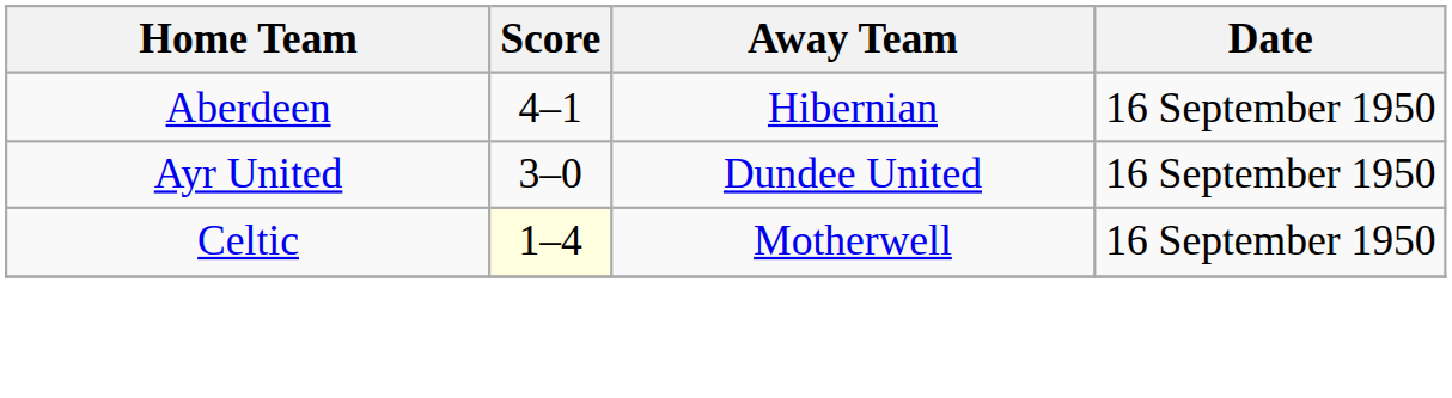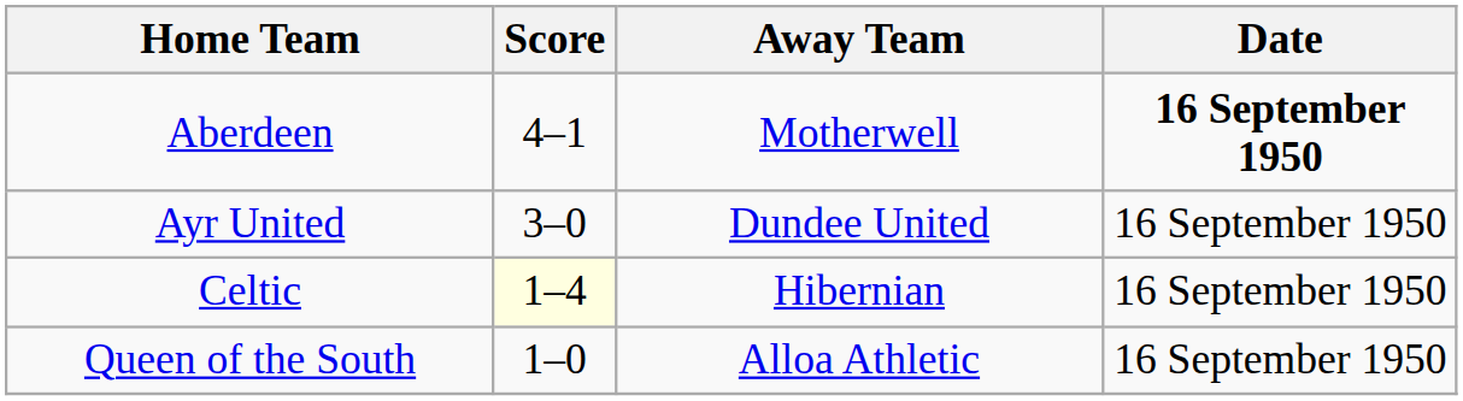Aberdeen | Away Team: Hibernian -> Motherwell
Aberdeen | Date: normal -> bold
Celtic | Away Team: Motherwell -> Hibernian
+ row: Queen of the South | 1–0 | Alloa Athletic | 16 September 1950
